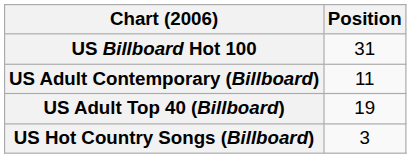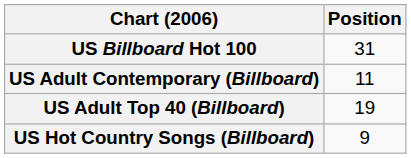US Hot Country Songs (Billboard) | Position: 3 -> 9
